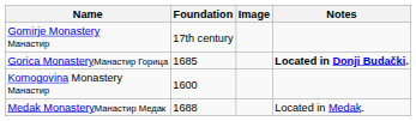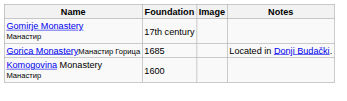Gorica MonasteryМанастир Горица | Notes: bold -> normal
- row: Medak MonasteryМанастир Медак | 1688 | Located in Medak.
